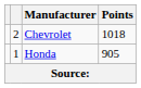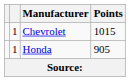Chevrolet | column 2: 2 -> 1
Chevrolet | Points: 1018 -> 1015
